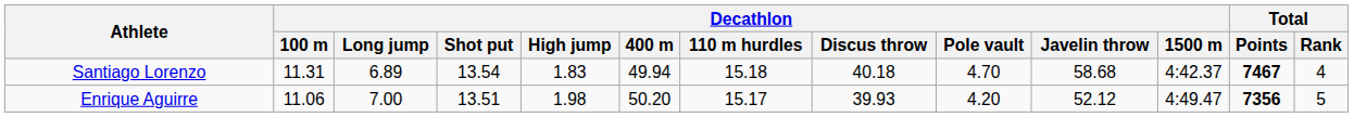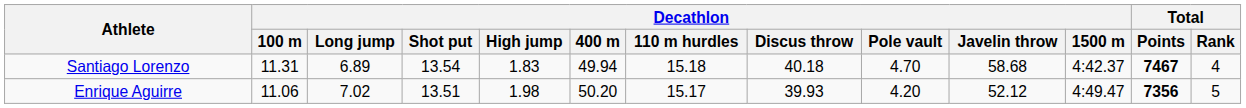Enrique Aguirre | Decathlon / Long jump: 7.00 -> 7.02
